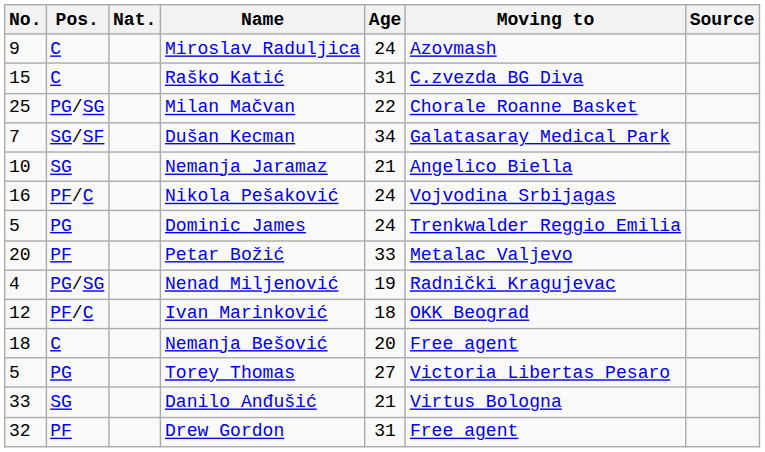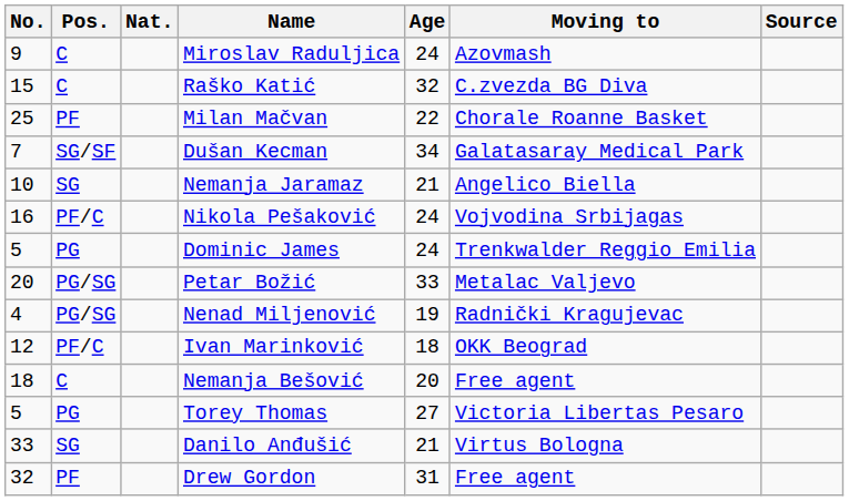Raško Katić | Age: 31 -> 32
Milan Mačvan | Pos.: PG/SG -> PF
Petar Božić | Pos.: PF -> PG/SG
